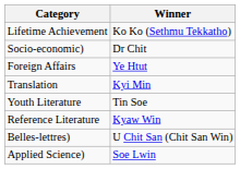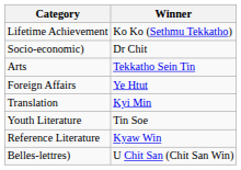+ row: Arts | Tekkatho Sein Tin
- row: Applied Science) | Soe Lwin
